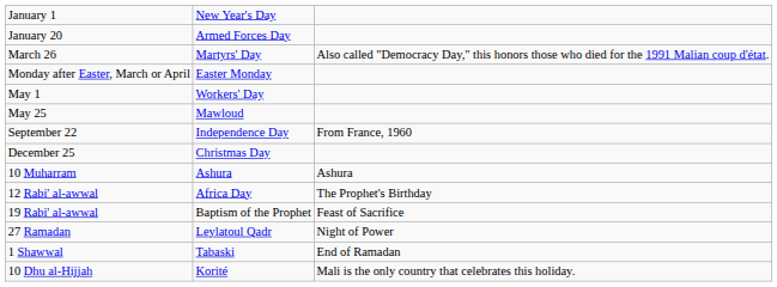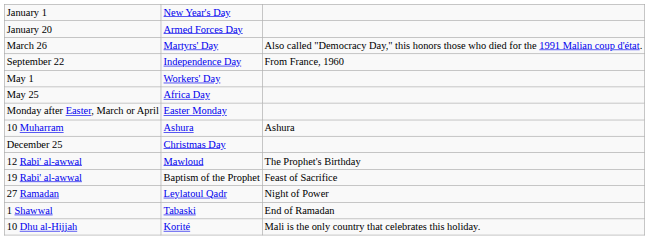rows swapped: Monday after Easter, March or April <-> September 22
May 25 | column 2: Mawloud -> Africa Day
rows swapped: December 25 <-> 10 Muharram
12 Rabi' al-awwal | column 2: Africa Day -> Mawloud
